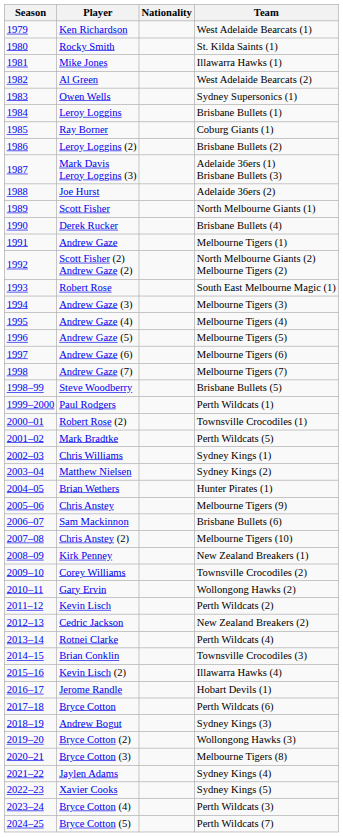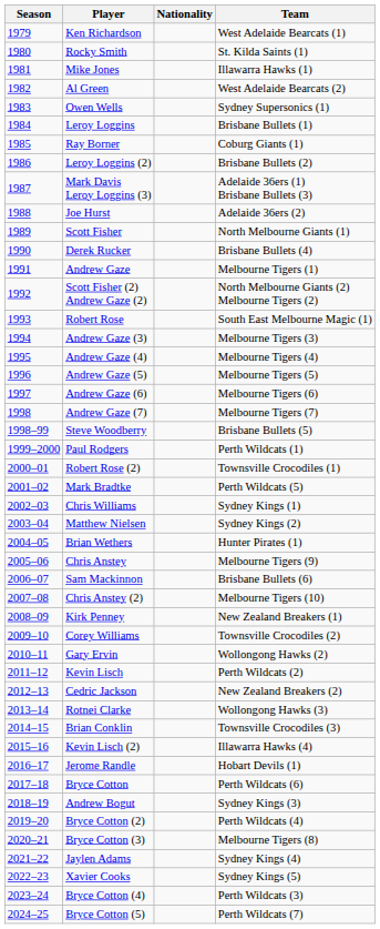Rotnei Clarke | Team: Perth Wildcats (4) -> Wollongong Hawks (3)
Bryce Cotton (2) | Team: Wollongong Hawks (3) -> Perth Wildcats (4)
